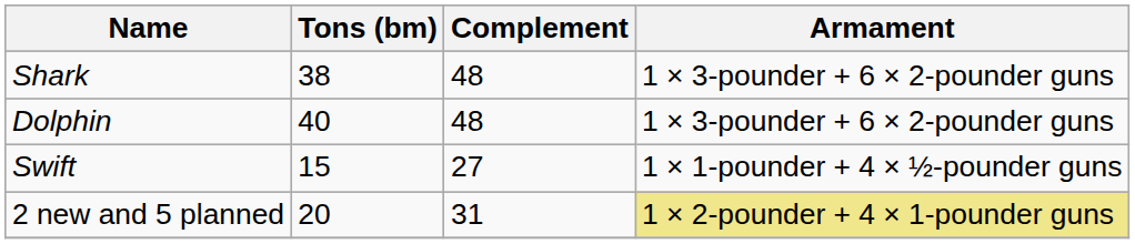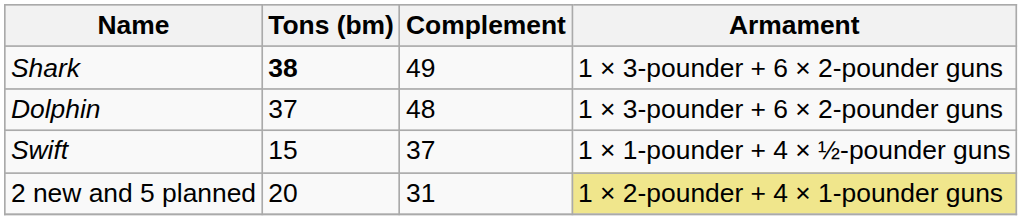Shark | Tons (bm): normal -> bold
Shark | Complement: 48 -> 49
Dolphin | Tons (bm): 40 -> 37
Swift | Complement: 27 -> 37
